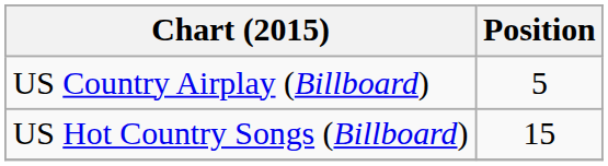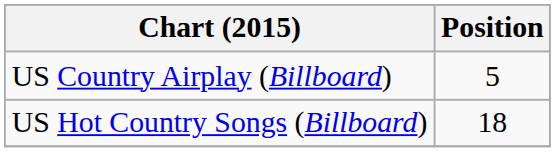US Hot Country Songs (Billboard) | Position: 15 -> 18
